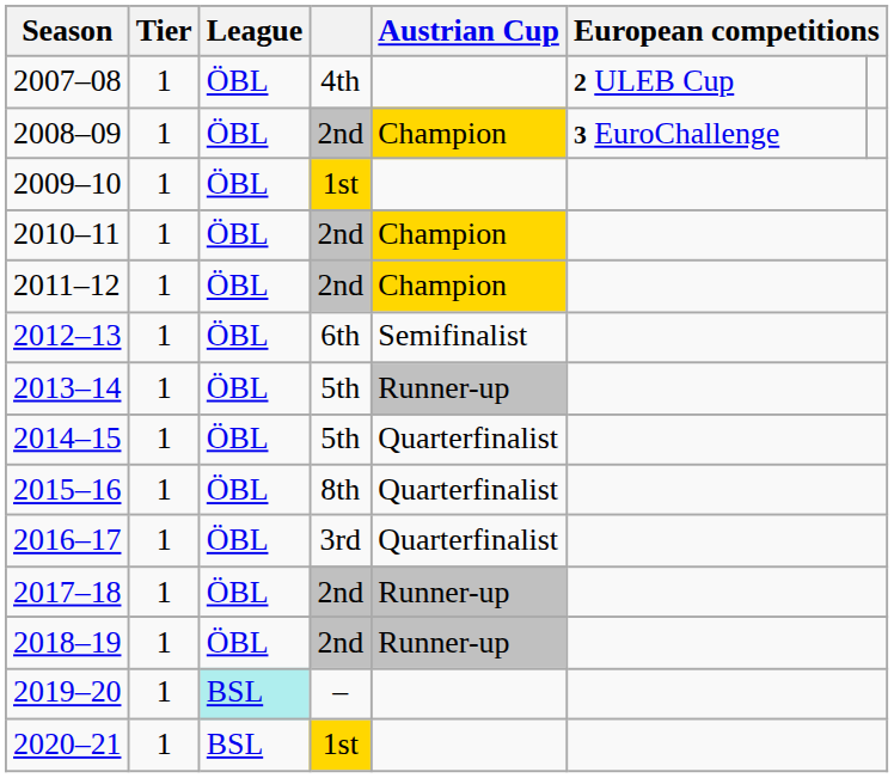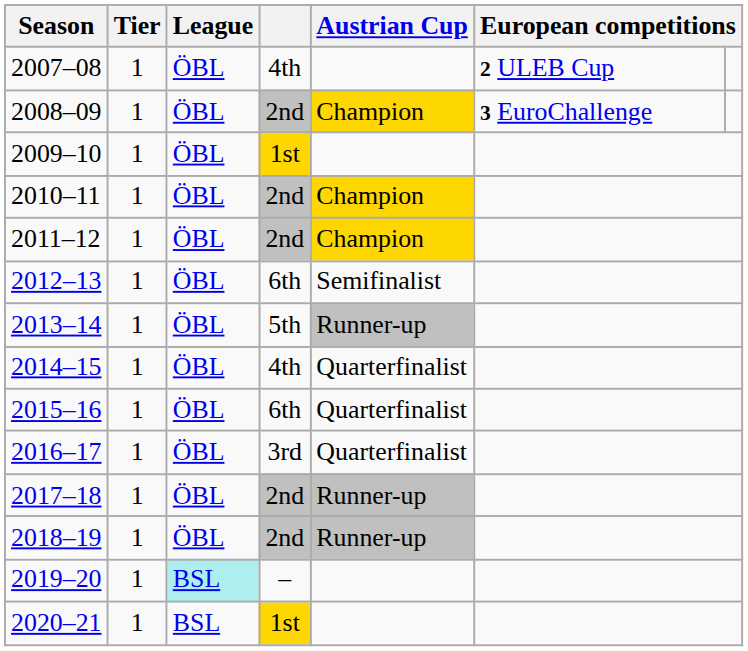2014–15 | column 4: 5th -> 4th
2015–16 | column 4: 8th -> 6th
